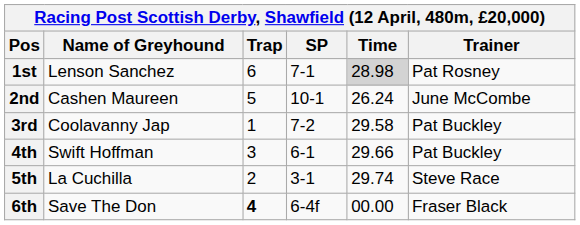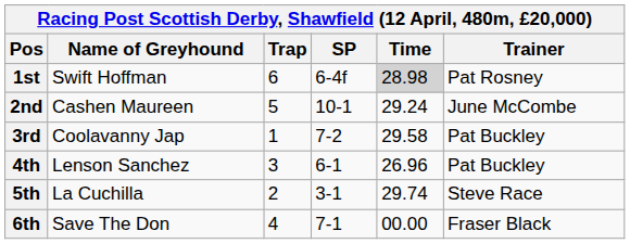1st | Name of Greyhound: Lenson Sanchez -> Swift Hoffman
1st | SP: 7-1 -> 6-4f
2nd | Time: 26.24 -> 29.24
4th | Name of Greyhound: Swift Hoffman -> Lenson Sanchez
4th | Time: 29.66 -> 26.96
6th | Trap: bold -> normal
6th | SP: 6-4f -> 7-1
